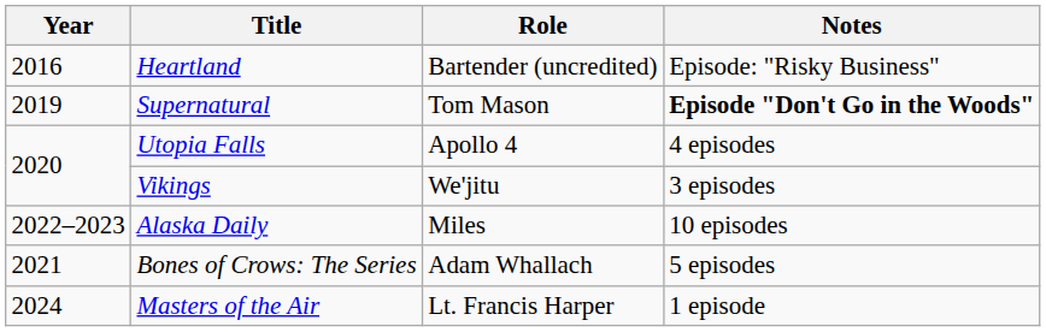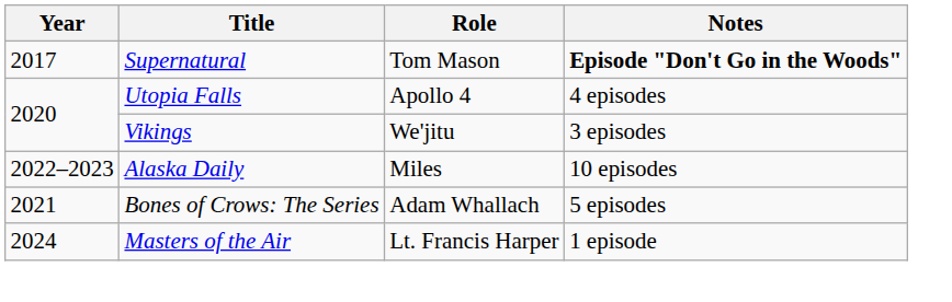- row: 2016 | Heartland | Bartender (uncredited) | Episode: "Risky Business"
Supernatural | Year: 2019 -> 2017
